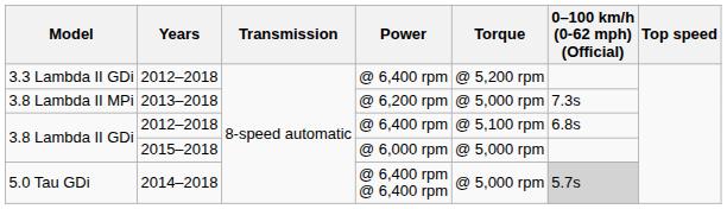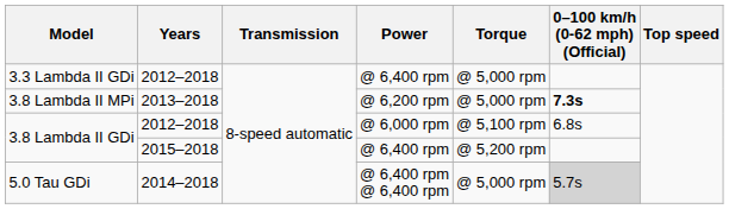3.3 Lambda II GDi | Torque: @ 5,200 rpm -> @ 5,000 rpm
3.8 Lambda II MPi | 0–100 km/h (0-62 mph) (Official): normal -> bold
3.8 Lambda II GDi / 2012–2018 | Power: @ 6,400 rpm -> @ 6,000 rpm
3.8 Lambda II GDi / 2015–2018 | Power: @ 6,000 rpm -> @ 6,400 rpm
3.8 Lambda II GDi / 2015–2018 | Torque: @ 5,000 rpm -> @ 5,200 rpm
